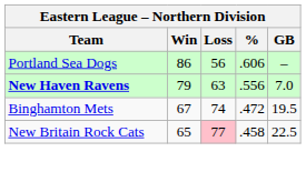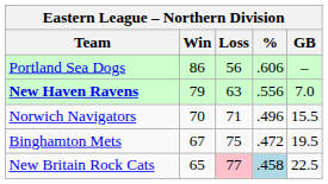+ row: Norwich Navigators | 70 | 71 | .496 | 15.5
Binghamton Mets | Loss: 74 -> 75
New Britain Rock Cats | %: no background -> lightblue background
